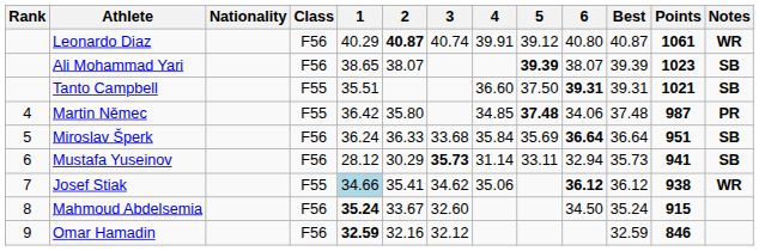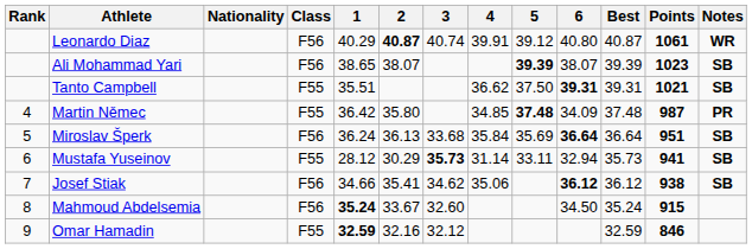Tanto Campbell | 4: 36.60 -> 36.62
Martin Němec | 6: 34.06 -> 34.09
Miroslav Šperk | 2: 36.33 -> 36.13
Mustafa Yuseinov | Class: F56 -> F55
Josef Stiak | Class: F55 -> F56
Josef Stiak | 1: lightblue background -> no background
Josef Stiak | Notes: WR -> SB
Omar Hamadin | Class: F56 -> F55
